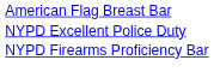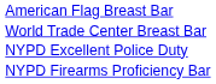+ row: World Trade Center Breast Bar
